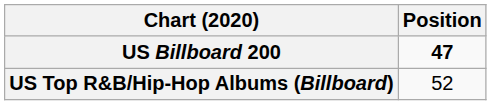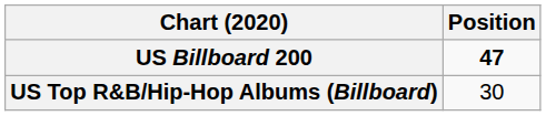US Top R&B/Hip-Hop Albums (Billboard) | Position: 52 -> 30
